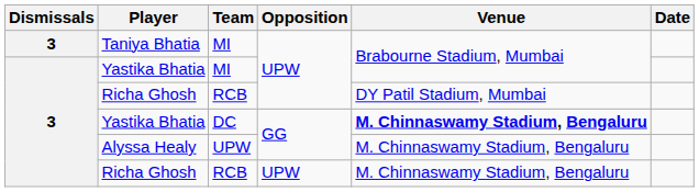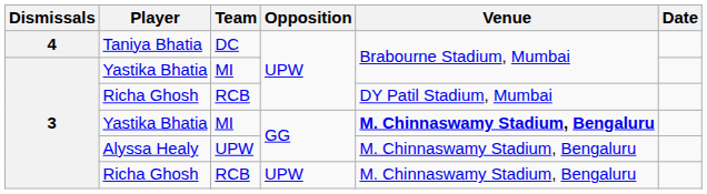Taniya Bhatia | Dismissals: 3 -> 4
Taniya Bhatia | Team: MI -> DC
Yastika Bhatia / GG | Team: DC -> MI
